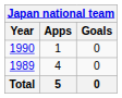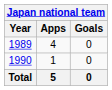rows swapped: 1989 <-> 1990
